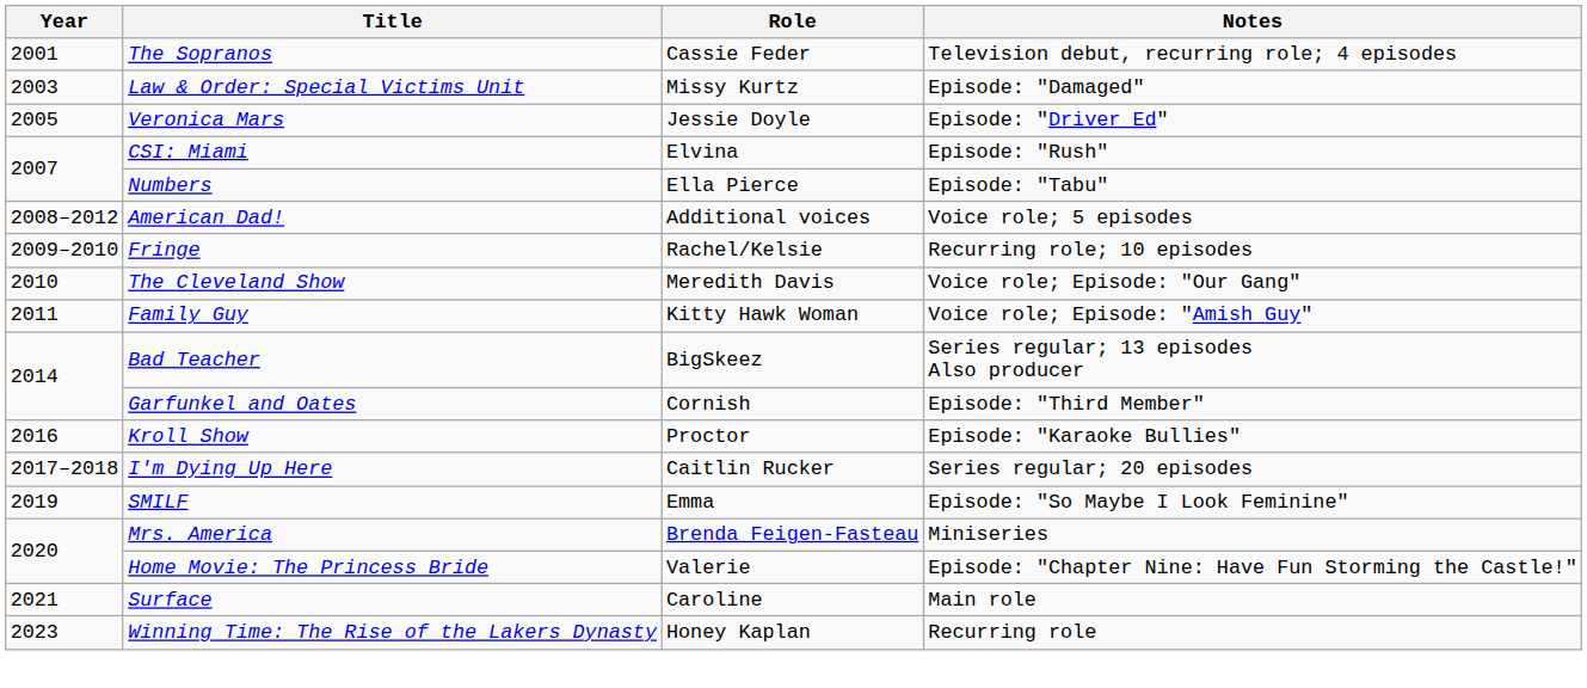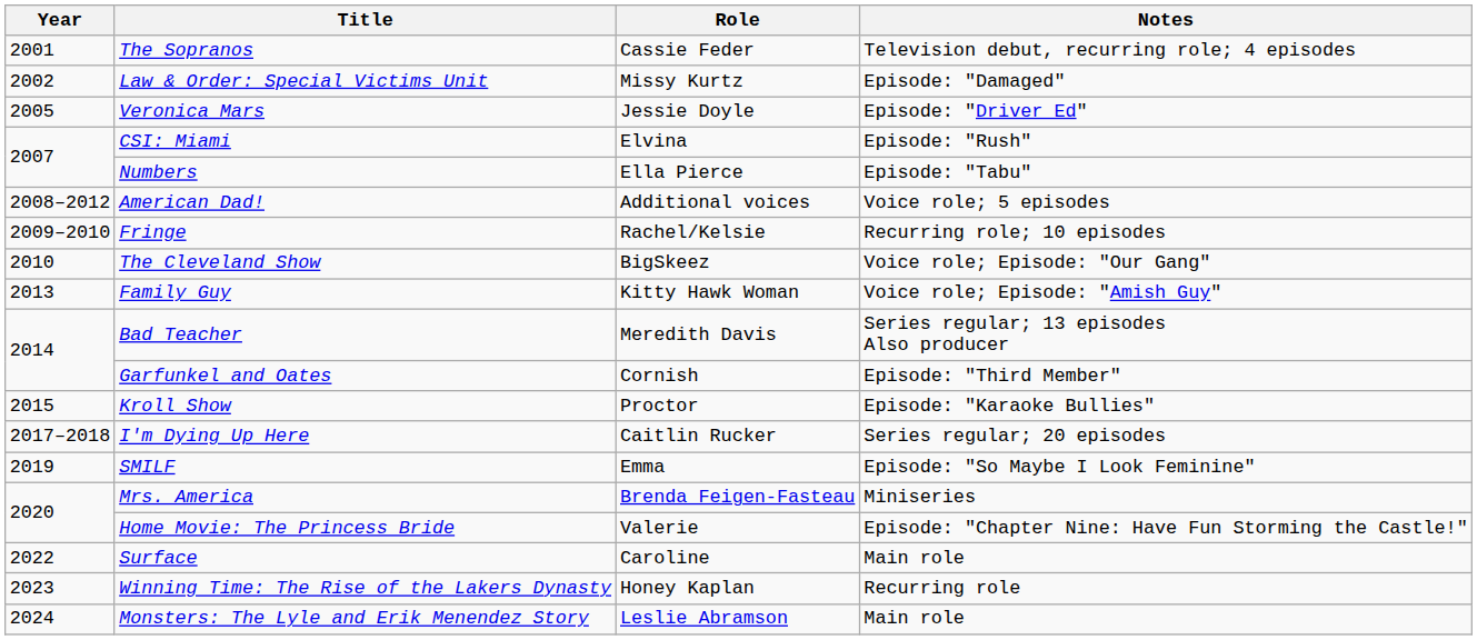Law & Order: Special Victims Unit | Year: 2003 -> 2002
The Cleveland Show | Role: Meredith Davis -> BigSkeez
Family Guy | Year: 2011 -> 2013
Bad Teacher | Role: BigSkeez -> Meredith Davis
Kroll Show | Year: 2016 -> 2015
Surface | Year: 2021 -> 2022
+ row: 2024 | Monsters: The Lyle and Erik Menendez Story | Leslie Abramson | Main role
